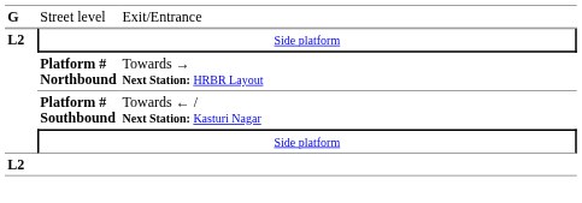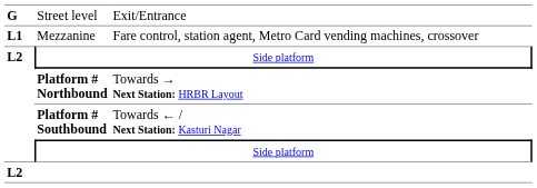+ row: L1 | Mezzanine | Fare control, station agent, Metro Card vending machines, crossover
